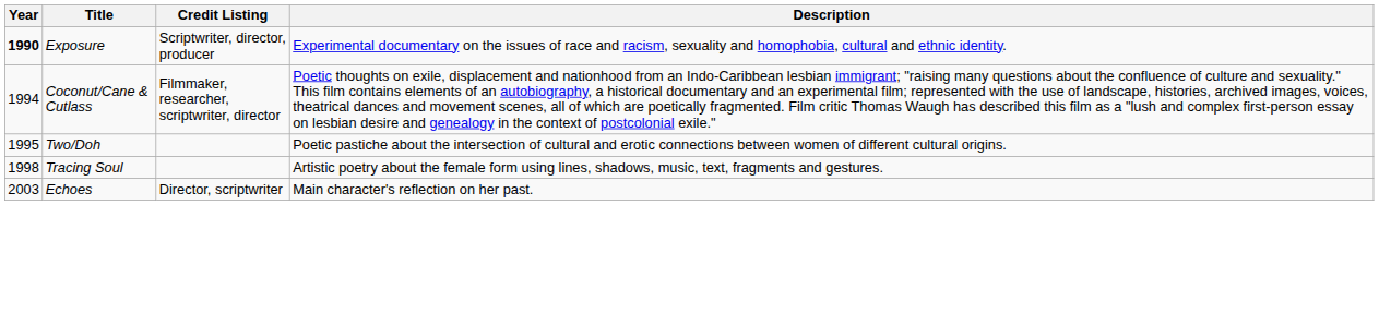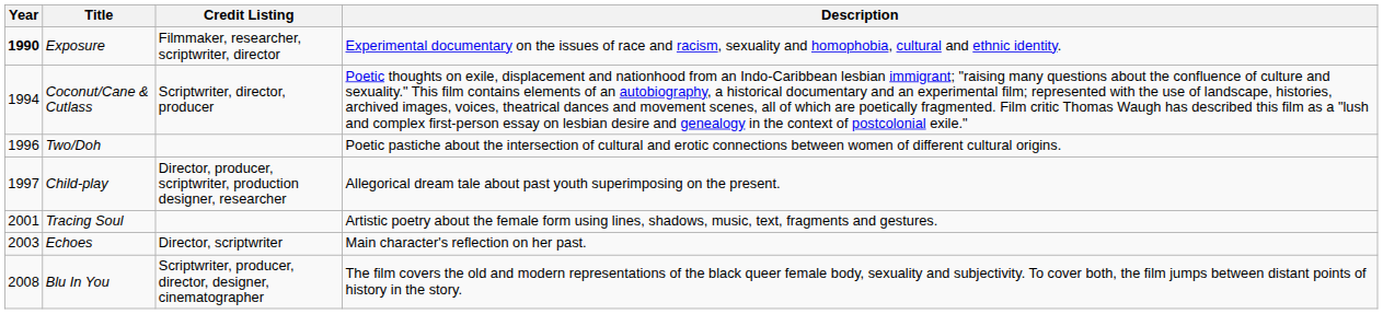Exposure | Credit Listing: Scriptwriter, director, producer -> Filmmaker, researcher, scriptwriter, director
Coconut/Cane & Cutlass | Credit Listing: Filmmaker, researcher, scriptwriter, director -> Scriptwriter, director, producer
Two/Doh | Year: 1995 -> 1996
+ row: 1997 | Child-play | Director, producer, scriptwriter, production designer, researcher | Allegorical dream tale about past youth superimposing on the present.
Tracing Soul | Year: 1998 -> 2001
+ row: 2008 | Blu In You | Scriptwriter, producer, director, designer, cinematographer | The film covers the old and modern representations of the black queer female body, sexuality and subjectivity. To cover both, the film jumps between distant points of history in the story.
